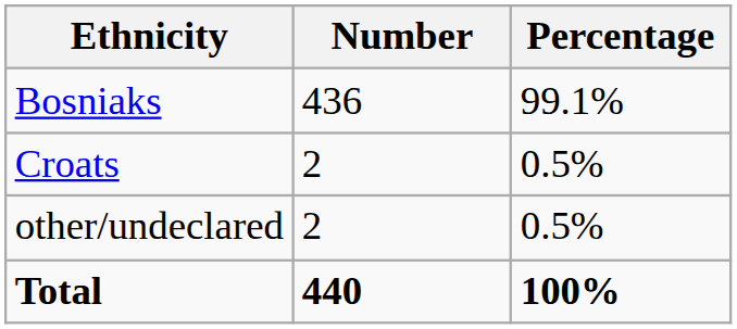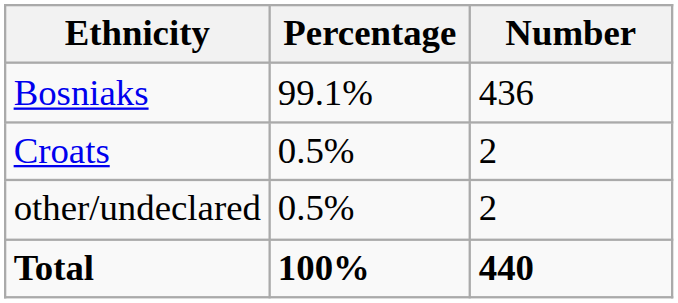columns swapped: Number <-> Percentage
